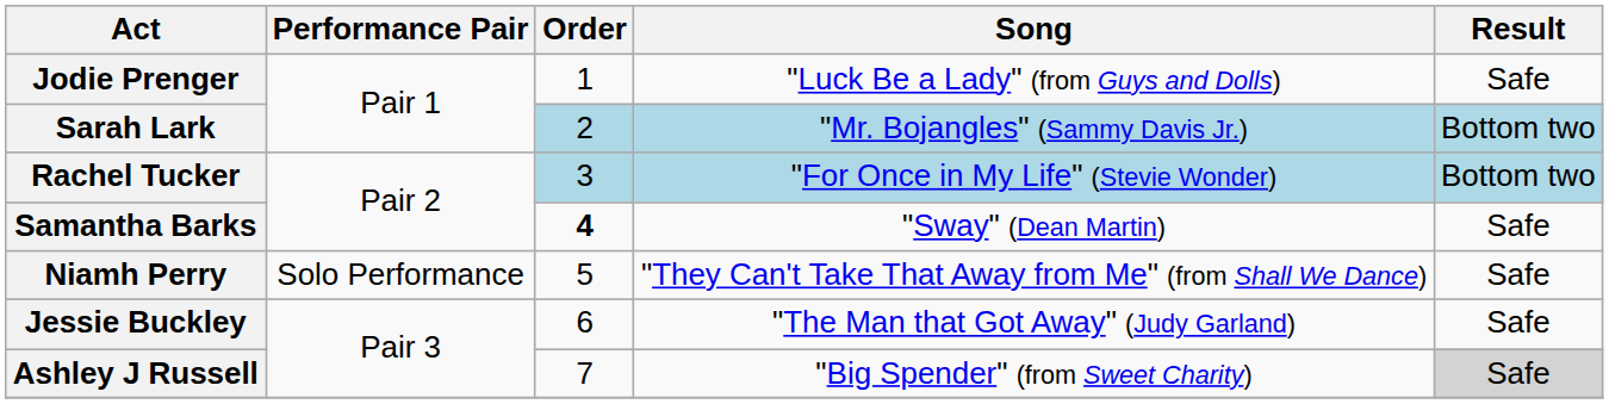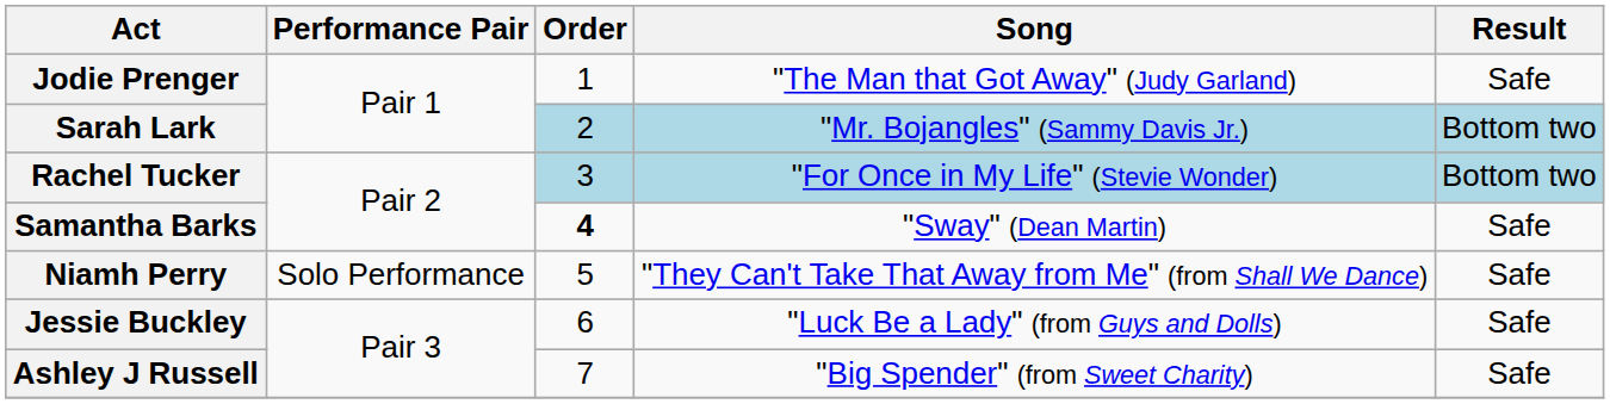Jodie Prenger | Song: "Luck Be a Lady" (from Guys and Dolls) -> "The Man that Got Away" (Judy Garland)
Jessie Buckley | Song: "The Man that Got Away" (Judy Garland) -> "Luck Be a Lady" (from Guys and Dolls)
Ashley J Russell | Result: lightgrey background -> no background
